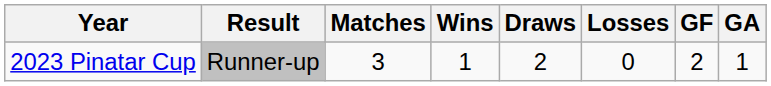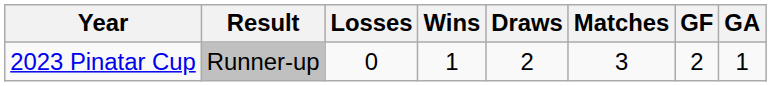columns swapped: Matches <-> Losses
